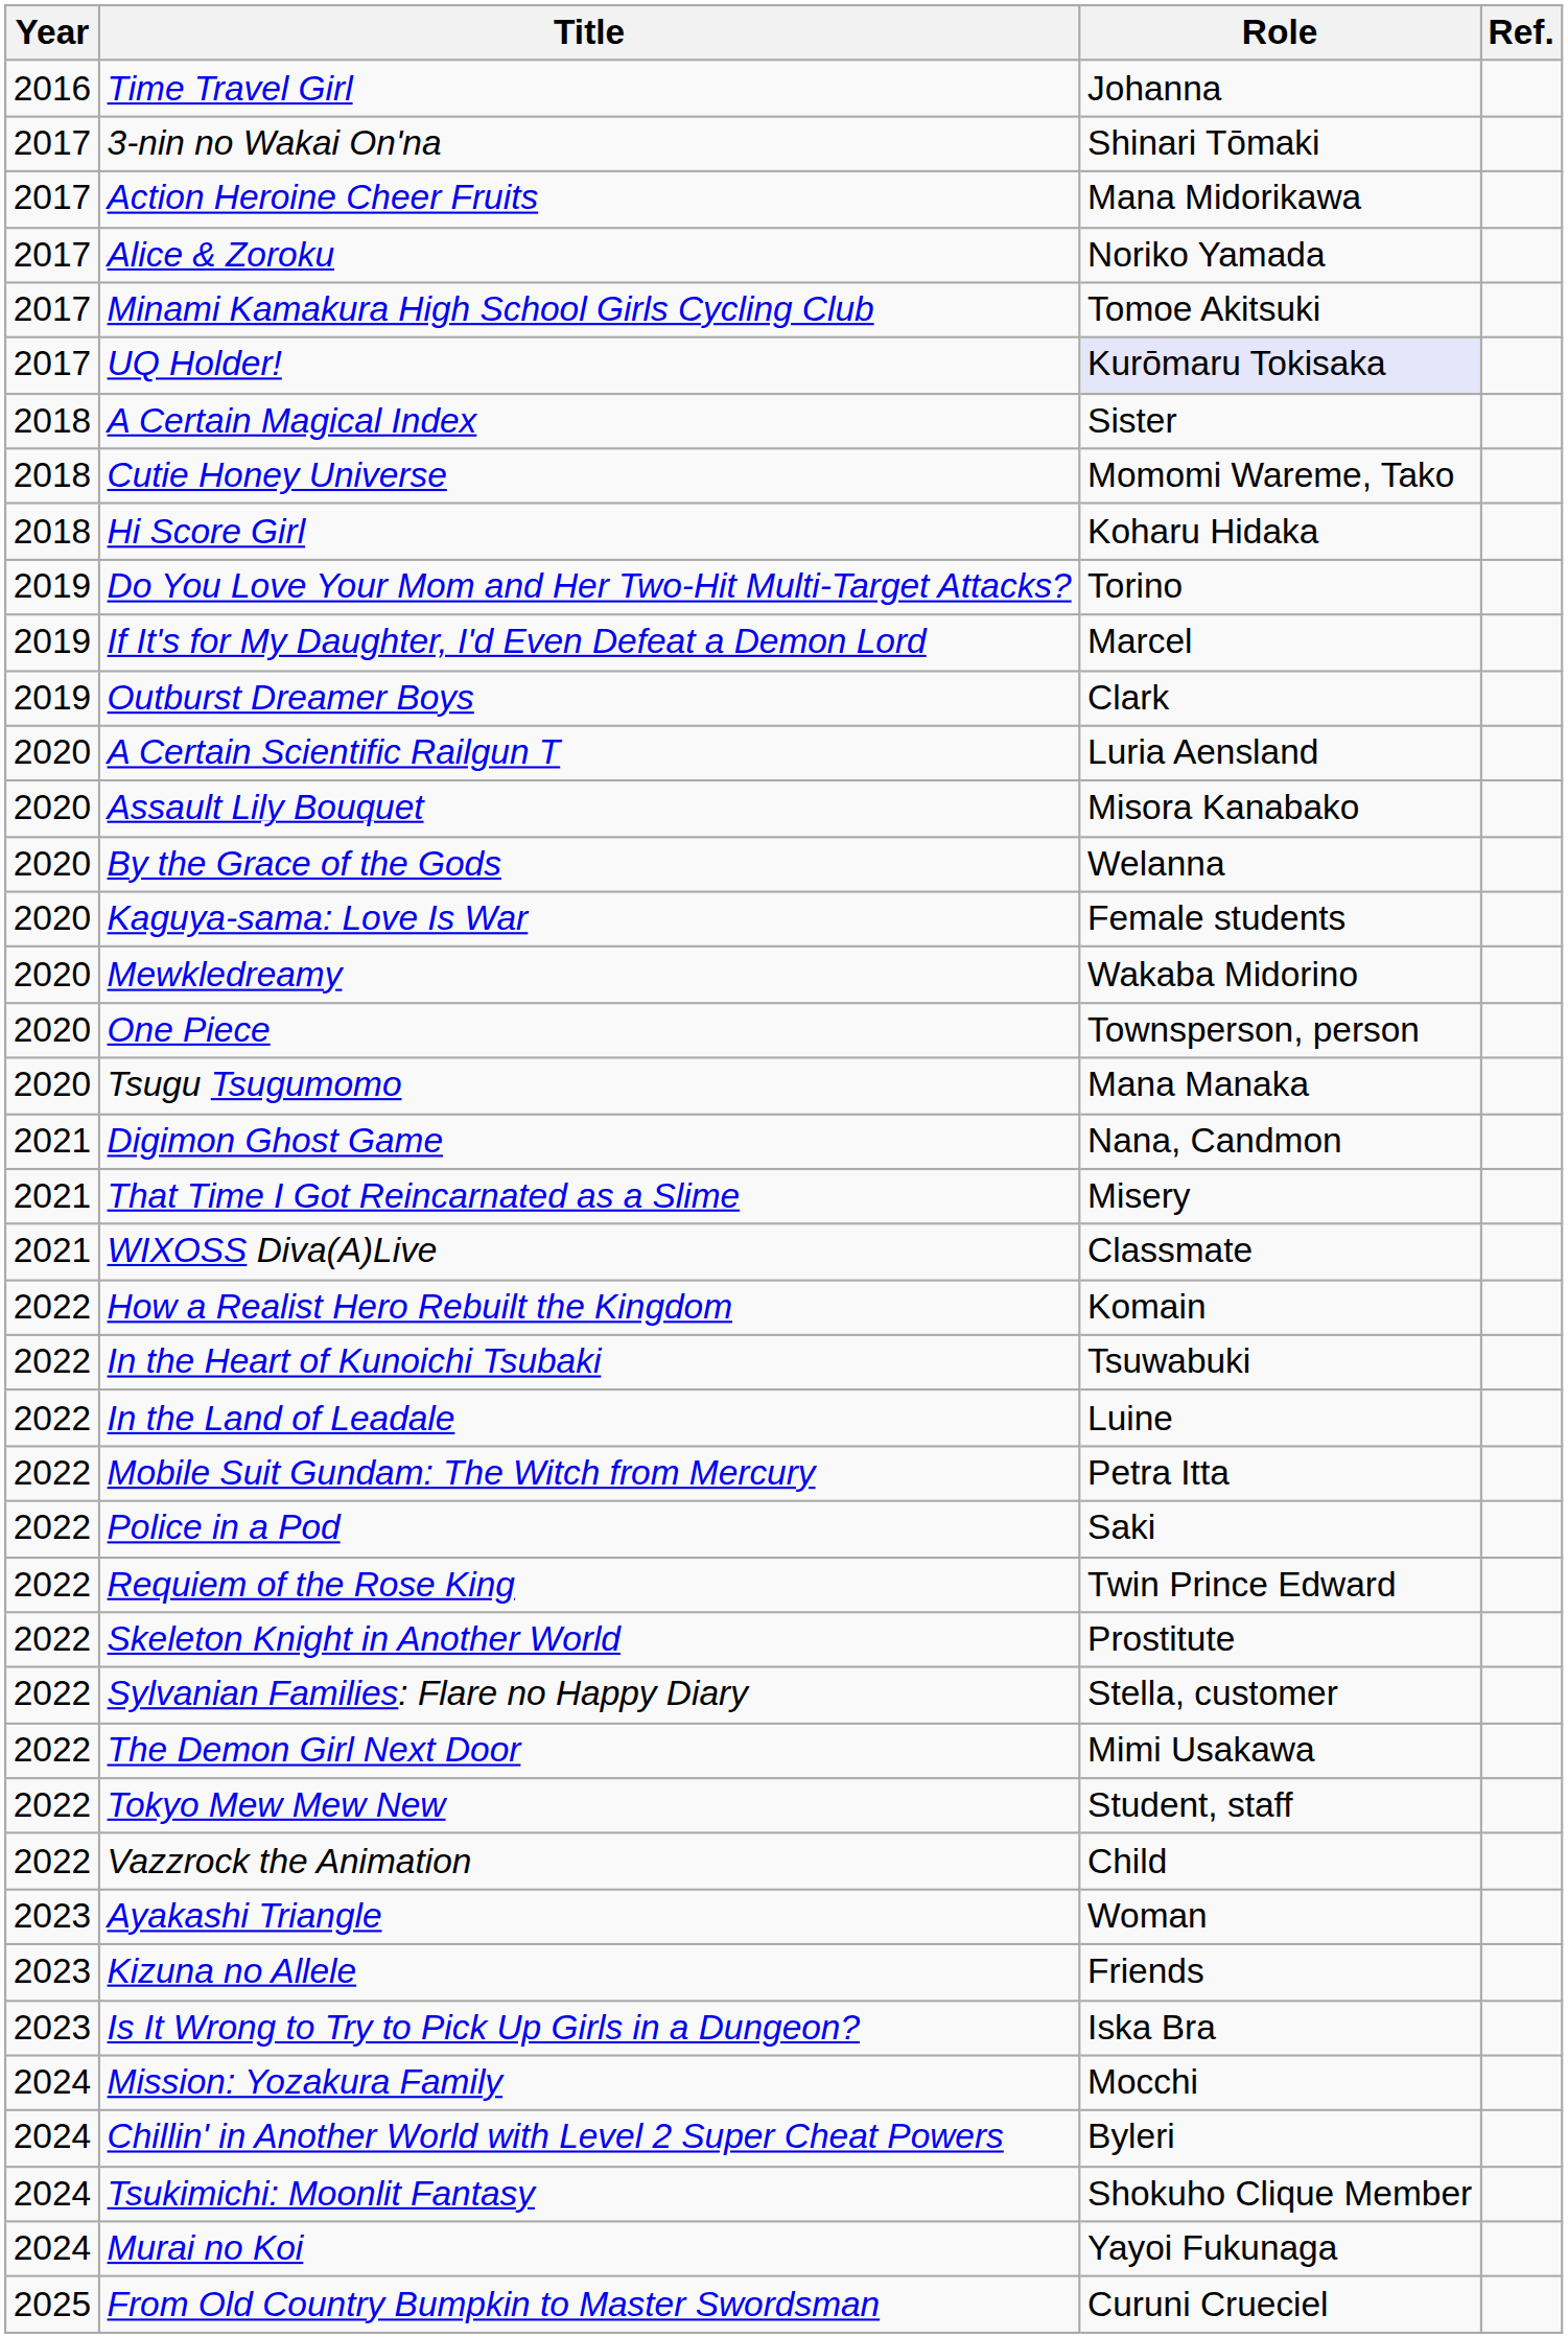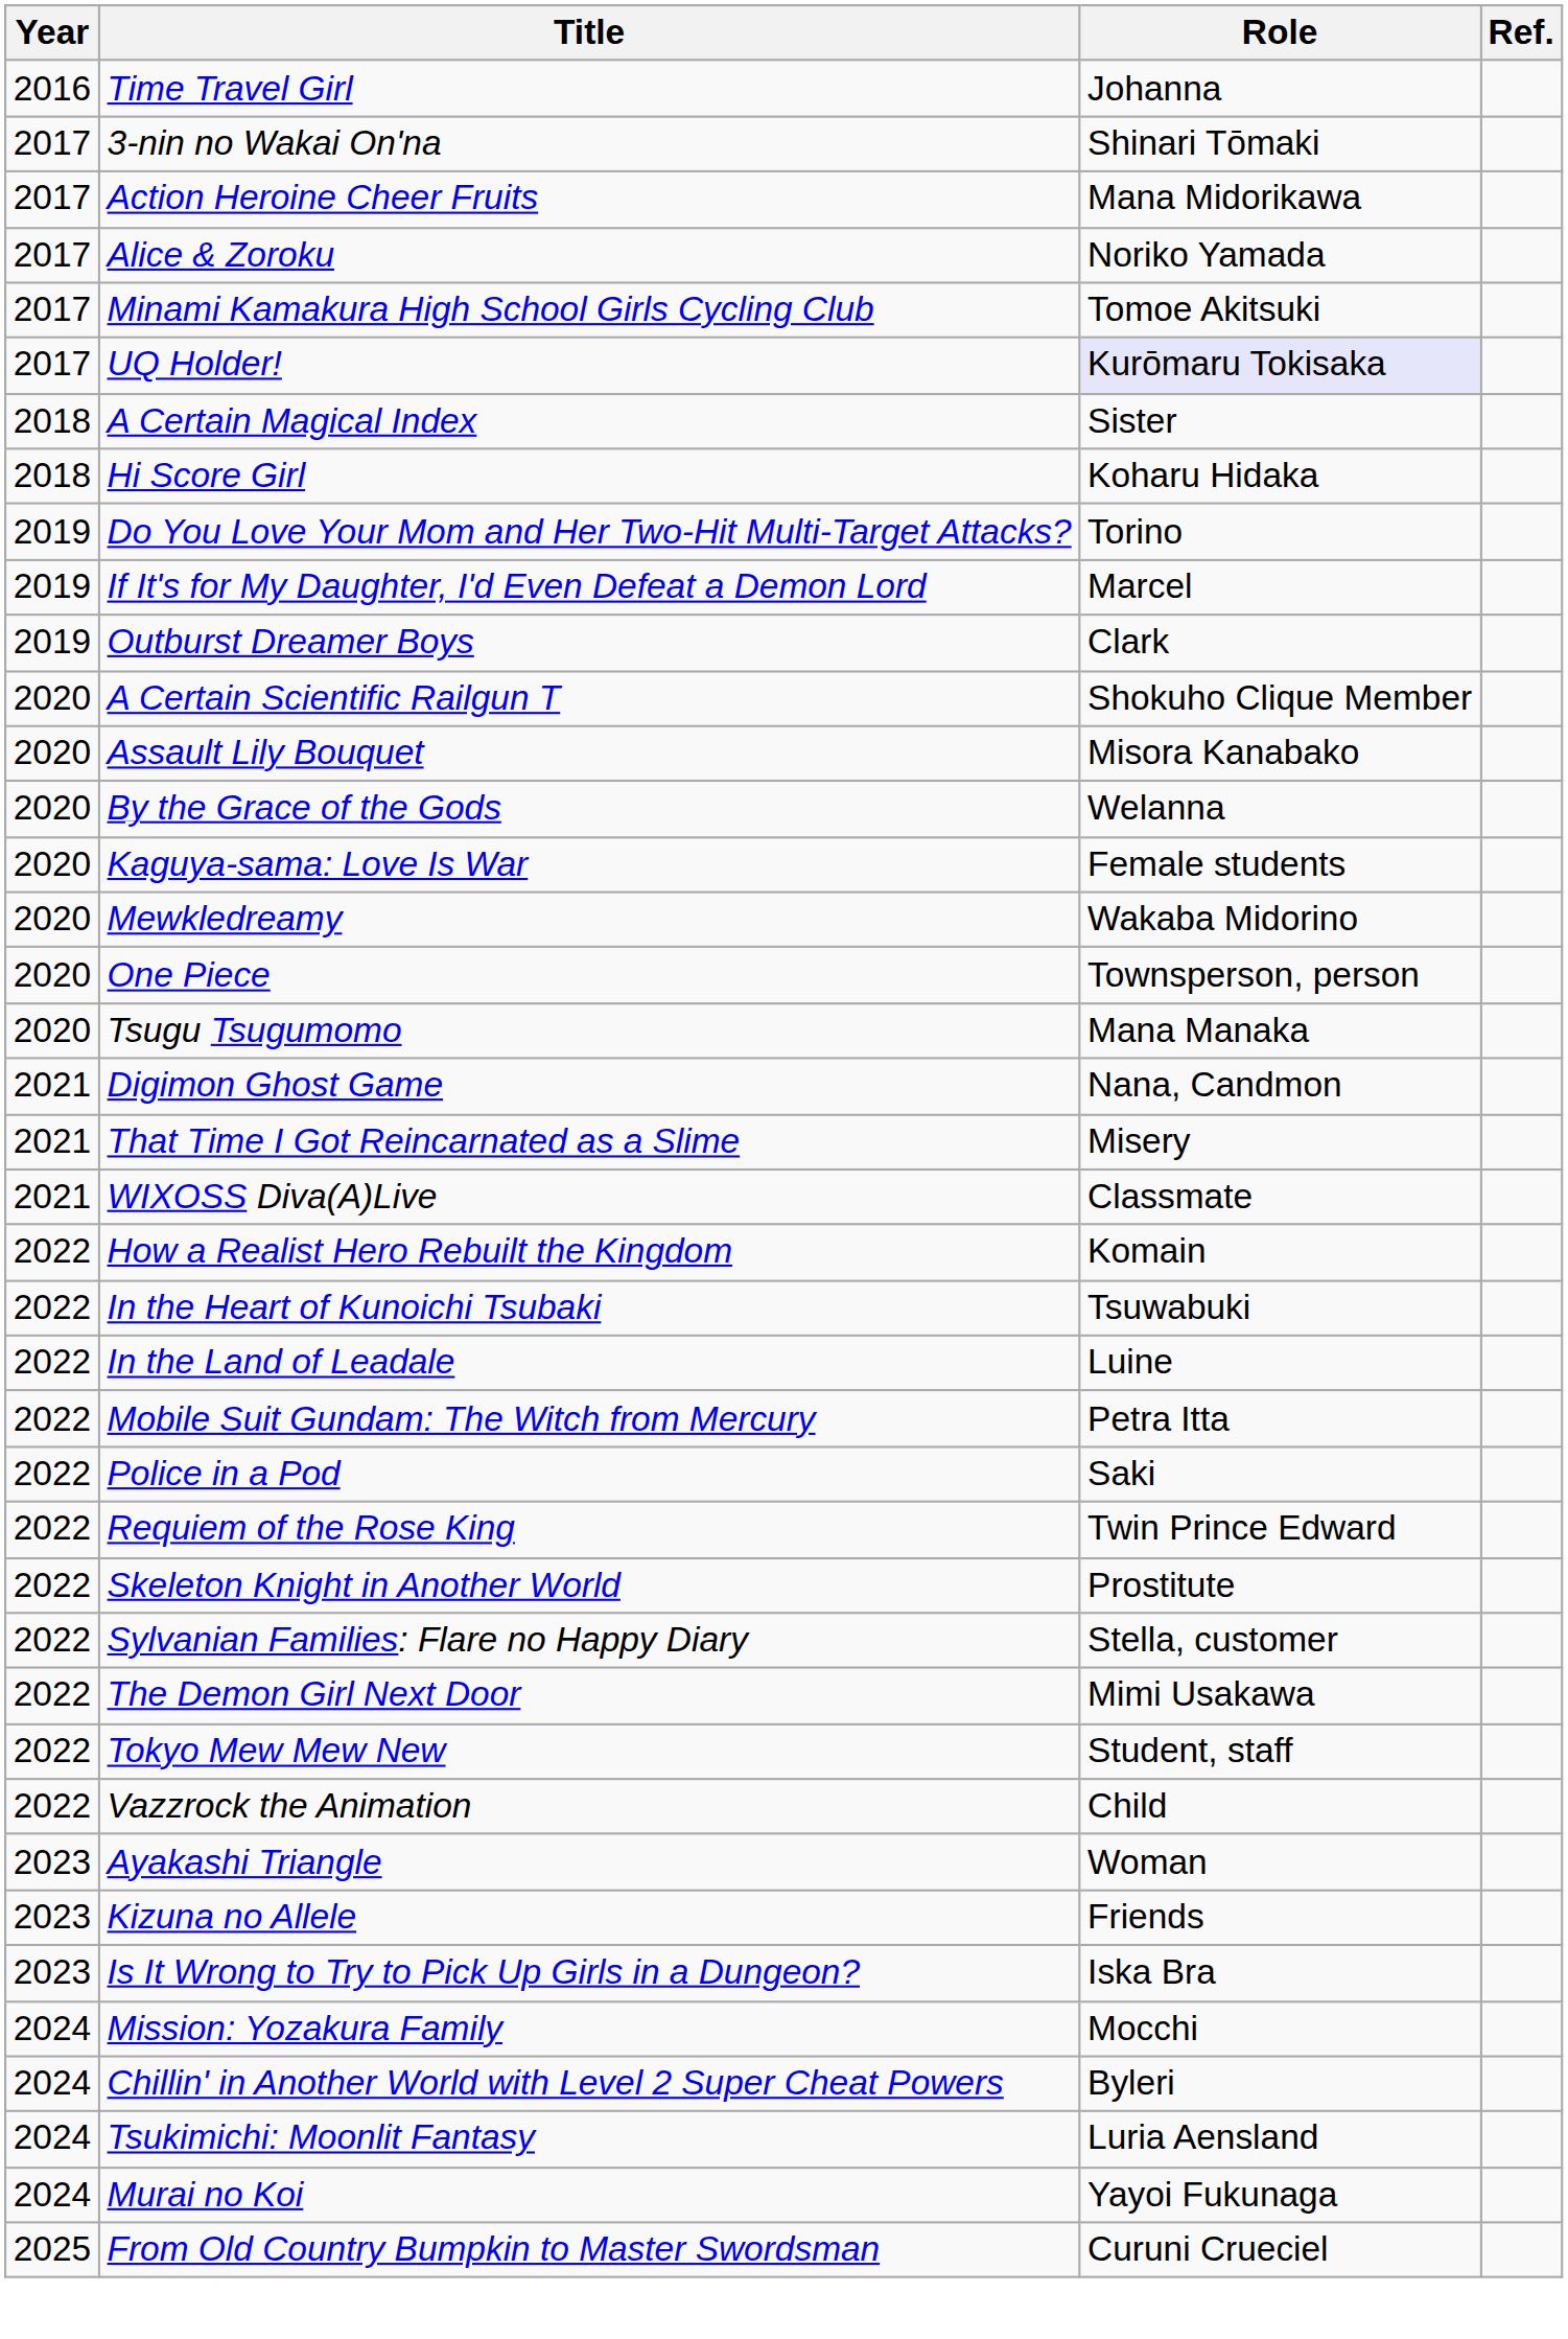- row: 2018 | Cutie Honey Universe | Momomi Wareme, Tako
A Certain Scientific Railgun T | Role: Luria Aensland -> Shokuho Clique Member
Tsukimichi: Moonlit Fantasy | Role: Shokuho Clique Member -> Luria Aensland
